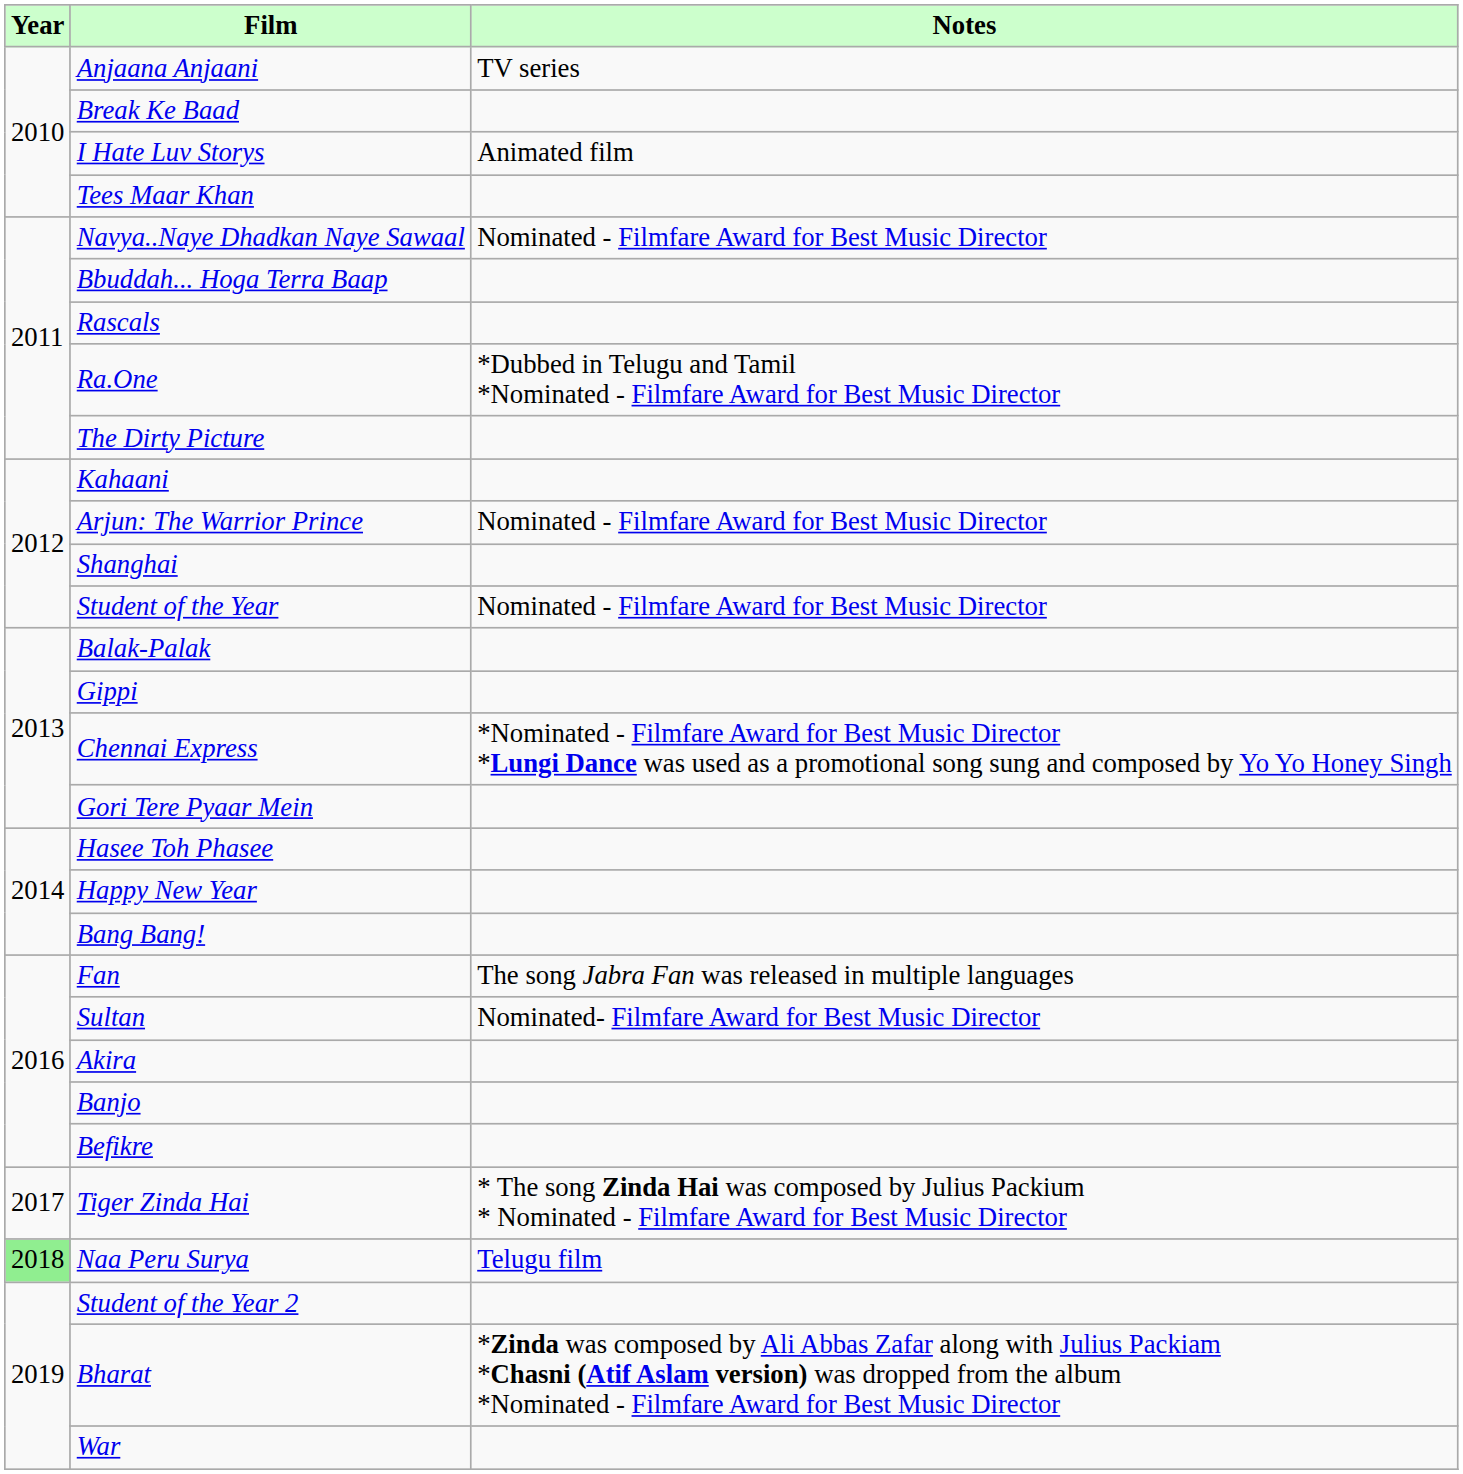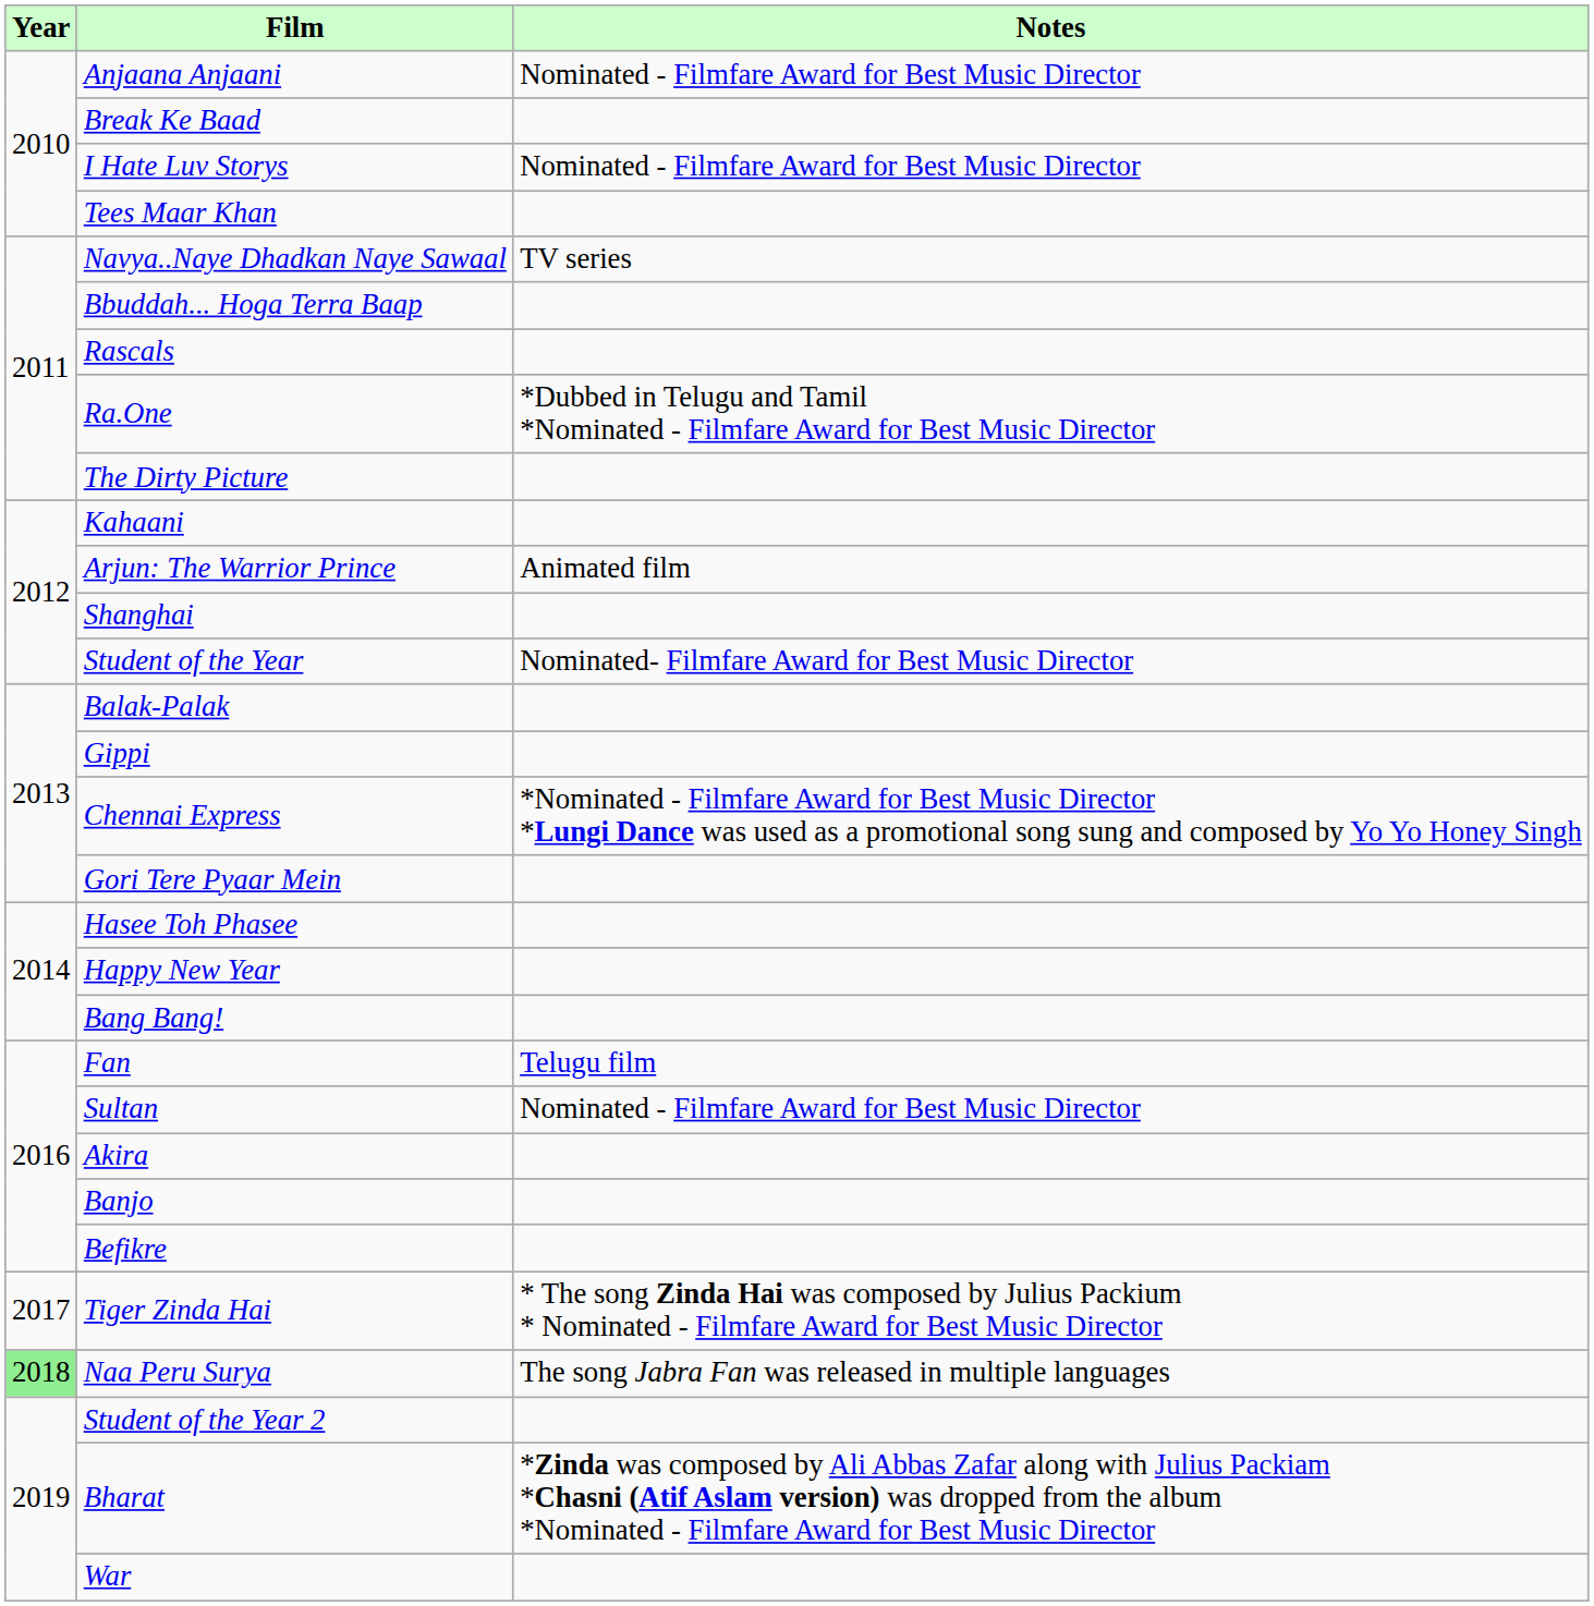Anjaana Anjaani | Notes: TV series -> Nominated - Filmfare Award for Best Music Director
I Hate Luv Storys | Notes: Animated film -> Nominated - Filmfare Award for Best Music Director
Navya..Naye Dhadkan Naye Sawaal | Notes: Nominated - Filmfare Award for Best Music Director -> TV series
Arjun: The Warrior Prince | Notes: Nominated - Filmfare Award for Best Music Director -> Animated film
Student of the Year | Notes: Nominated - Filmfare Award for Best Music Director -> Nominated- Filmfare Award for Best Music Director
Fan | Notes: The song Jabra Fan was released in multiple languages -> Telugu film
Sultan | Notes: Nominated- Filmfare Award for Best Music Director -> Nominated - Filmfare Award for Best Music Director
Naa Peru Surya | Notes: Telugu film -> The song Jabra Fan was released in multiple languages
